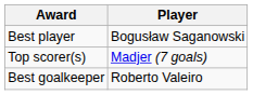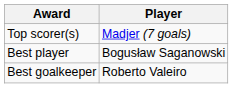rows swapped: Best player <-> Top scorer(s)
